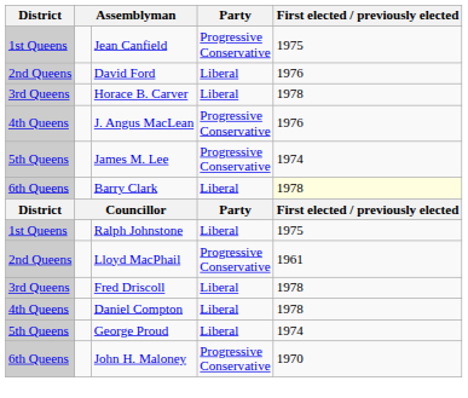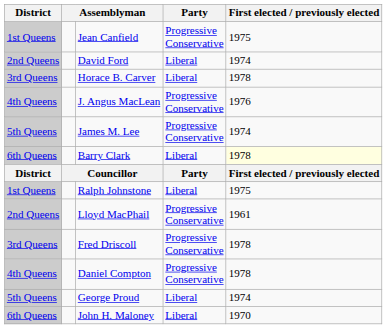David Ford | First elected / previously elected: 1976 -> 1974
Fred Driscoll | Party: Liberal -> Progressive Conservative
Daniel Compton | Party: Liberal -> Progressive Conservative
John H. Maloney | Party: Progressive Conservative -> Liberal
